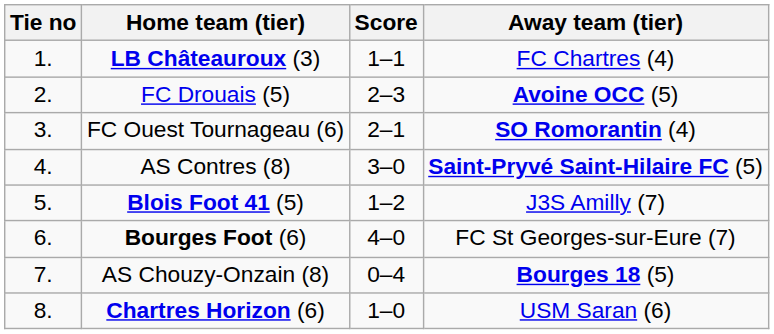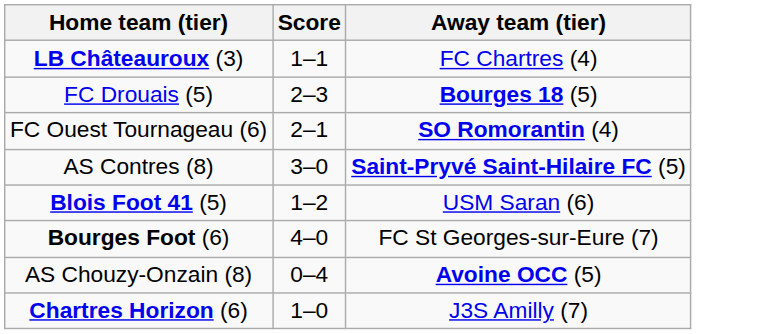- column: Tie no | 1. | 2. | 3. | 4. | 5. | 6. | 7. | 8.
FC Drouais (5) | Away team (tier): Avoine OCC (5) -> Bourges 18 (5)
Blois Foot 41 (5) | Away team (tier): J3S Amilly (7) -> USM Saran (6)
AS Chouzy-Onzain (8) | Away team (tier): Bourges 18 (5) -> Avoine OCC (5)
Chartres Horizon (6) | Away team (tier): USM Saran (6) -> J3S Amilly (7)
